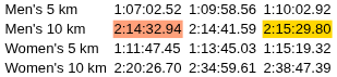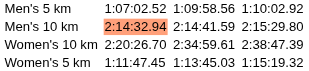Men's 10 km | column 7: gold background -> no background
rows swapped: Women's 5 km <-> Women's 10 km
